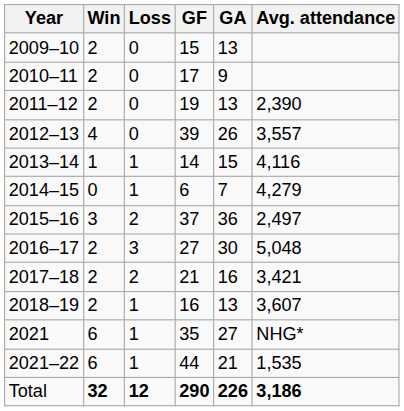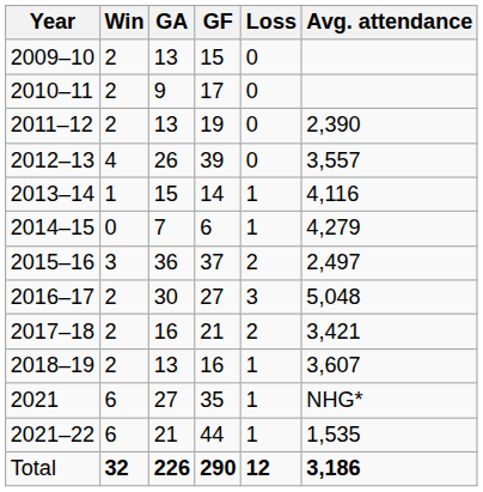columns swapped: Loss <-> GA
